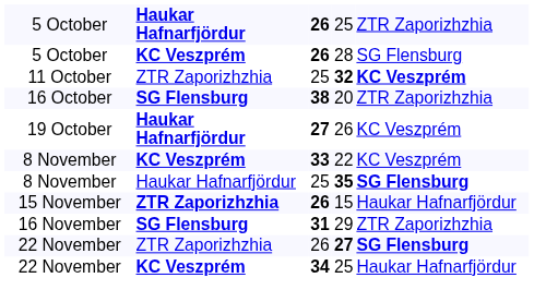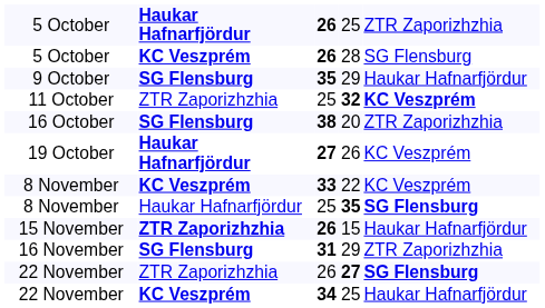+ row: 9 October | SG Flensburg | 35 | 29 | Haukar Hafnarfjördur
